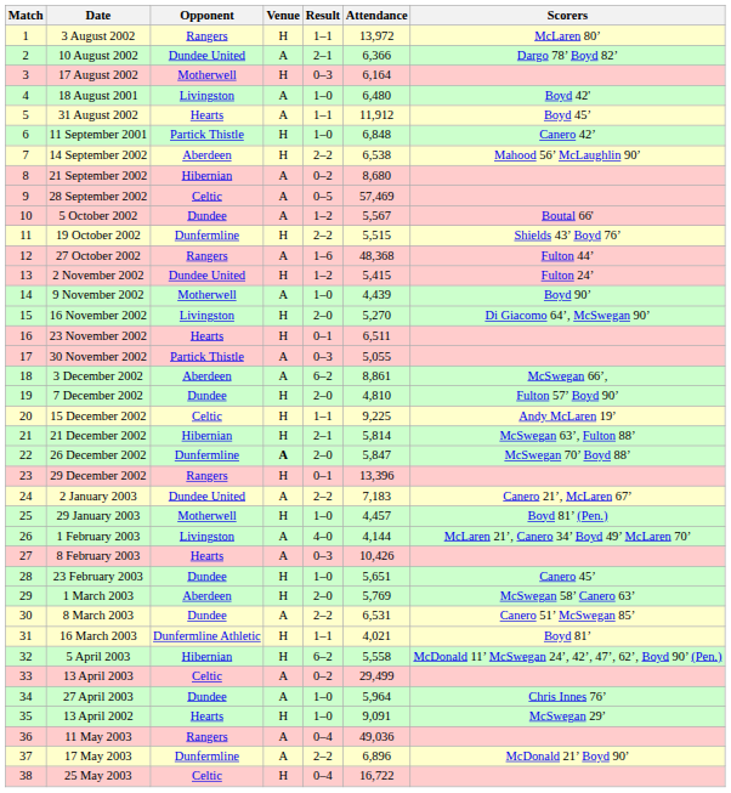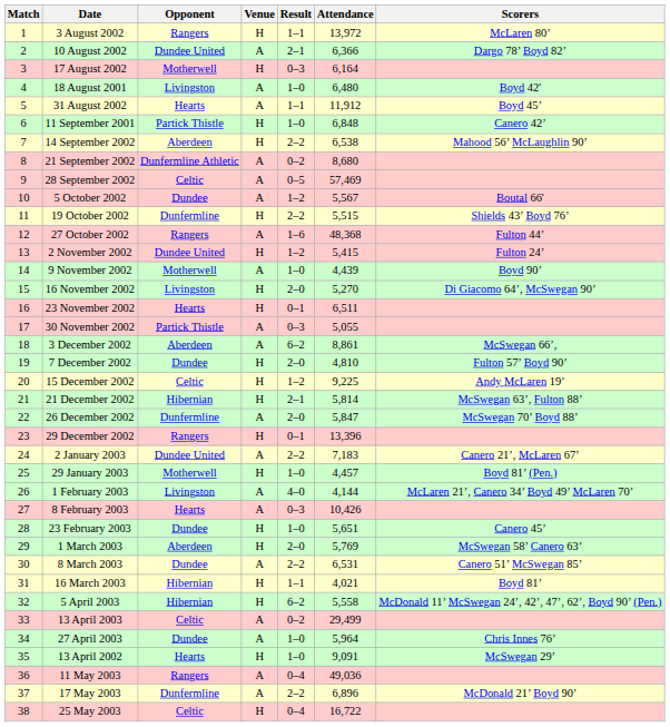21 September 2002 | Opponent: Hibernian -> Dunfermline Athletic
15 December 2002 | Result: 1–1 -> 1–2
26 December 2002 | Venue: bold -> normal
16 March 2003 | Opponent: Dunfermline Athletic -> Hibernian
